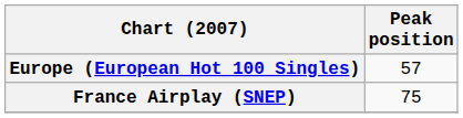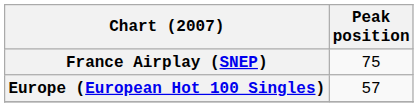rows swapped: Europe (European Hot 100 Singles) <-> France Airplay (SNEP)
